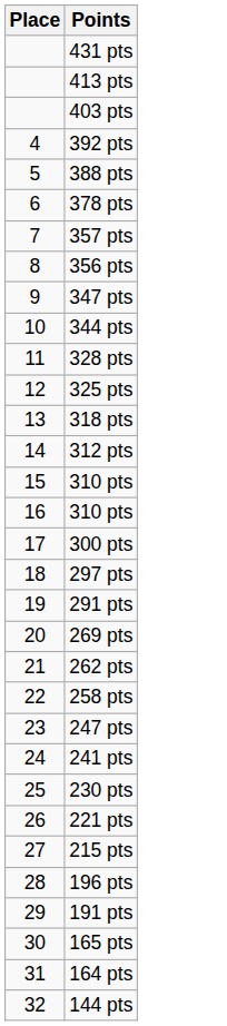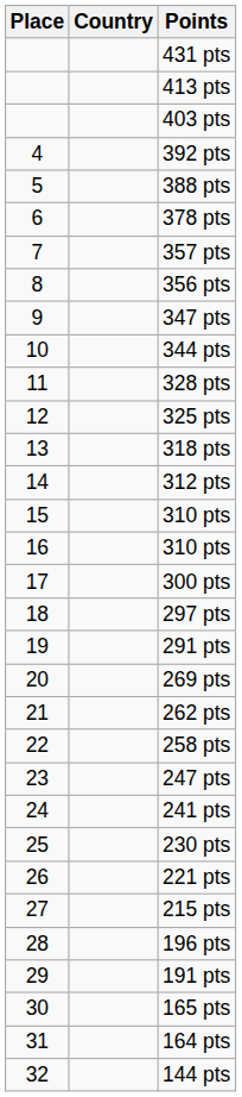+ column: Country
